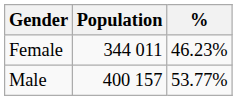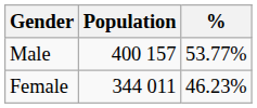rows swapped: Male <-> Female
